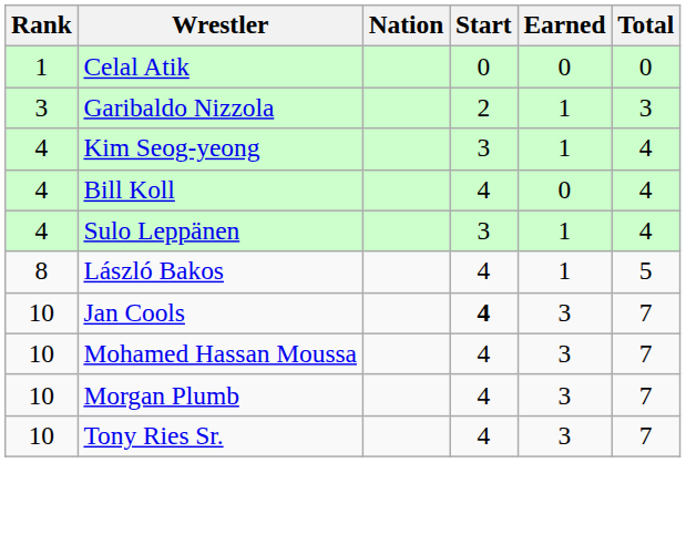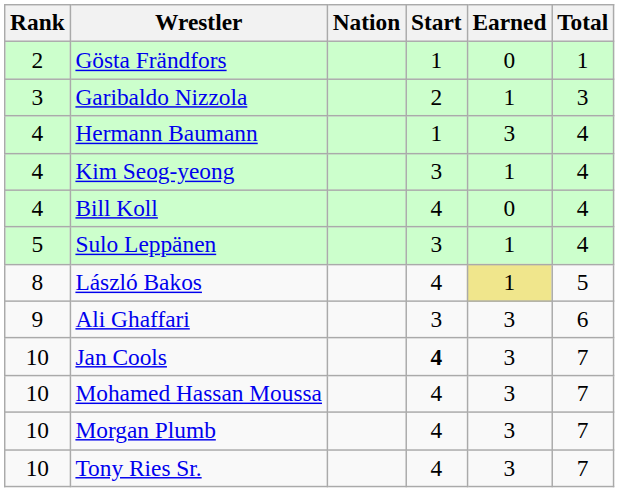- row: 1 | Celal Atik | 0 | 0 | 0
+ row: 2 | Gösta Frändfors | 1 | 0 | 1
+ row: 4 | Hermann Baumann | 1 | 3 | 4
Sulo Leppänen | Rank: 4 -> 5
László Bakos | Earned: no background -> khaki background
+ row: 9 | Ali Ghaffari | 3 | 3 | 6
